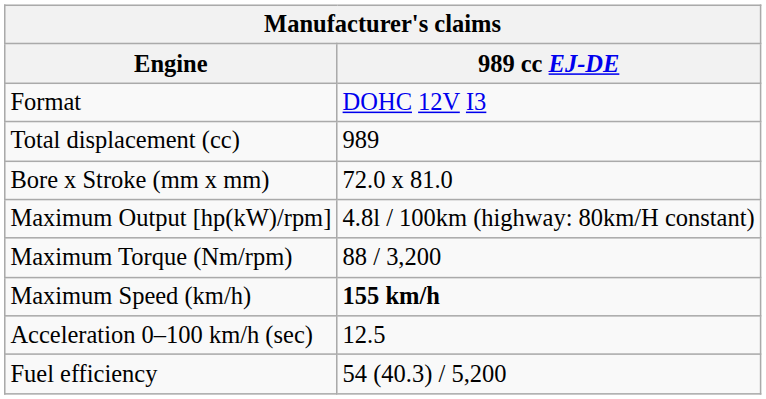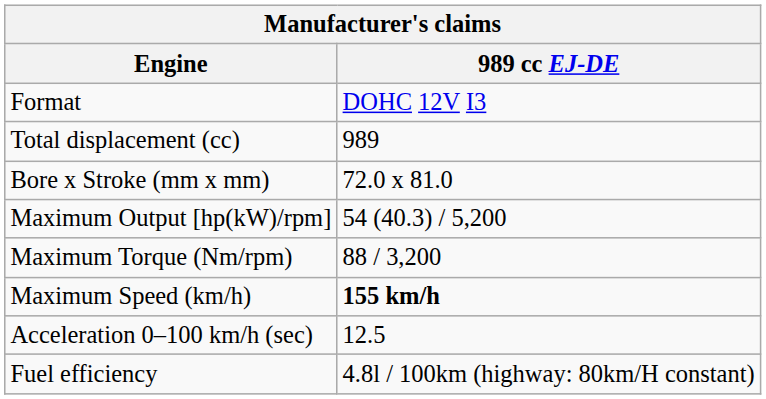Maximum Output [hp(kW)/rpm] | 989 cc EJ-DE: 4.8l / 100km (highway: 80km/H constant) -> 54 (40.3) / 5,200
Fuel efficiency | 989 cc EJ-DE: 54 (40.3) / 5,200 -> 4.8l / 100km (highway: 80km/H constant)
